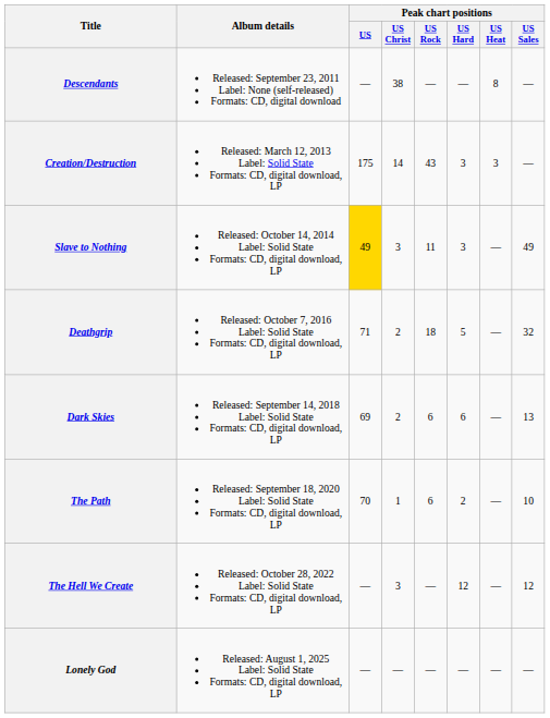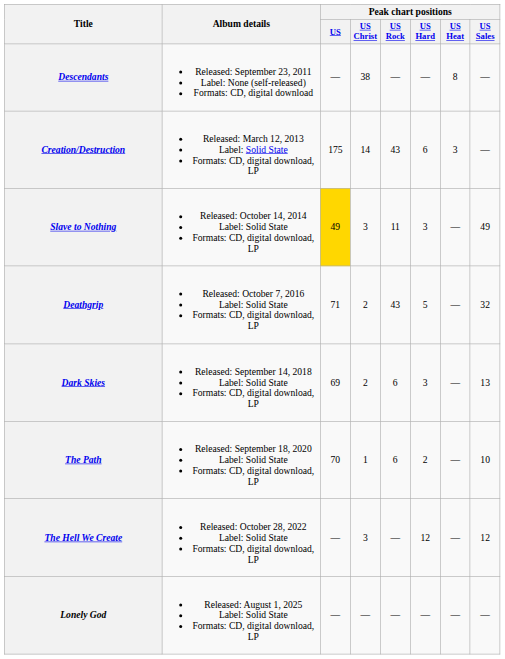Creation/Destruction | Peak chart positions / US Hard: 3 -> 6
Deathgrip | Peak chart positions / US Rock: 18 -> 43
Dark Skies | Peak chart positions / US Hard: 6 -> 3
